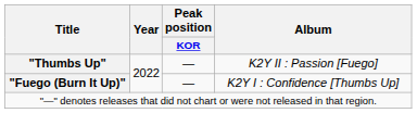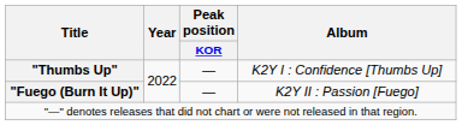"Thumbs Up" | Album: K2Y II : Passion [Fuego] -> K2Y I : Confidence [Thumbs Up]
"Fuego (Burn It Up)" | Album: K2Y I : Confidence [Thumbs Up] -> K2Y II : Passion [Fuego]
